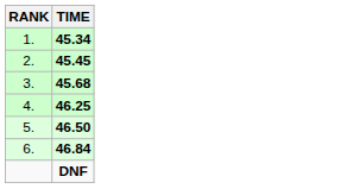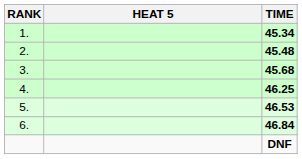+ column: HEAT 5
2. | TIME: 45.45 -> 45.48
5. | TIME: 46.50 -> 46.53
